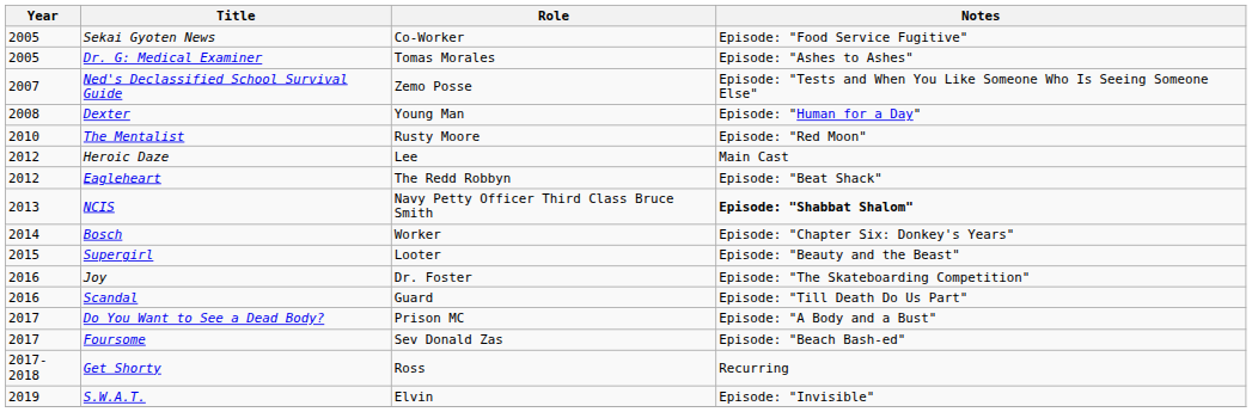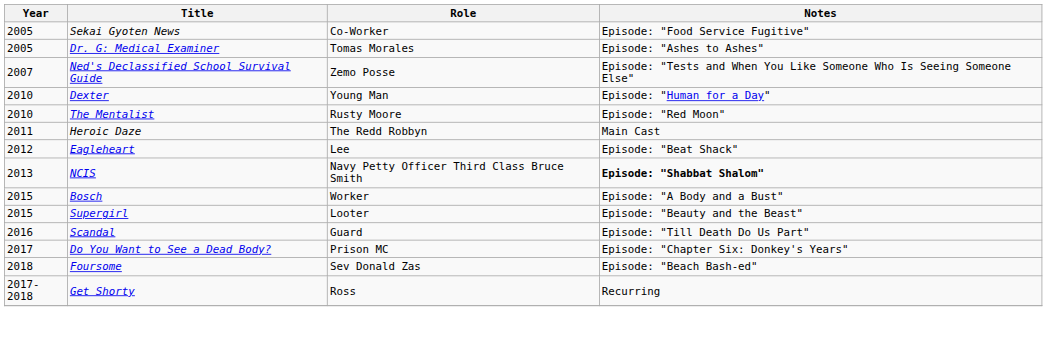Dexter | Year: 2008 -> 2010
Heroic Daze | Year: 2012 -> 2011
Heroic Daze | Role: Lee -> The Redd Robbyn
Eagleheart | Role: The Redd Robbyn -> Lee
Bosch | Year: 2014 -> 2015
Bosch | Notes: Episode: "Chapter Six: Donkey's Years" -> Episode: "A Body and a Bust"
- row: 2016 | Joy | Dr. Foster | Episode: "The Skateboarding Competition"
Do You Want to See a Dead Body? | Notes: Episode: "A Body and a Bust" -> Episode: "Chapter Six: Donkey's Years"
Foursome | Year: 2017 -> 2018
- row: 2019 | S.W.A.T. | Elvin | Episode: "Invisible"
